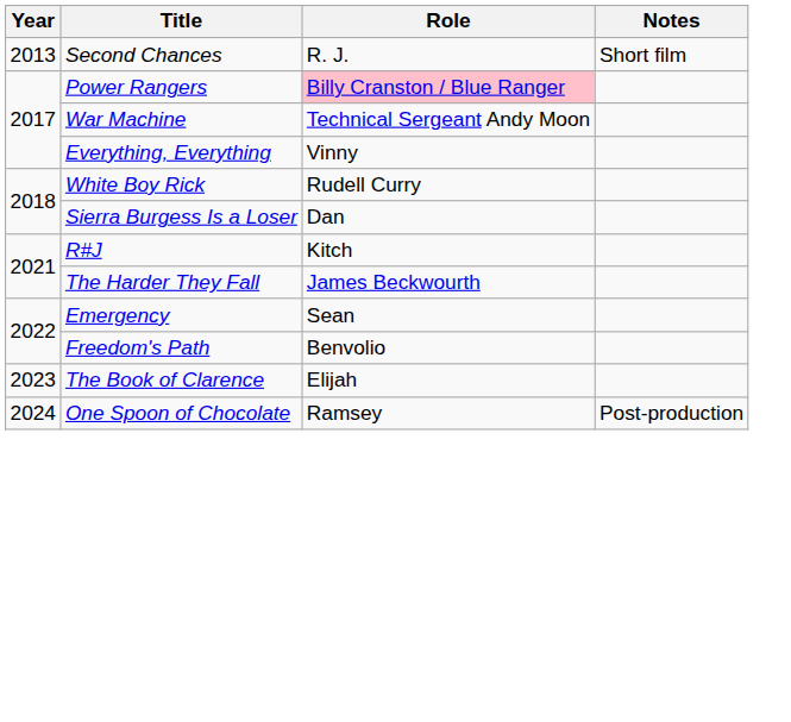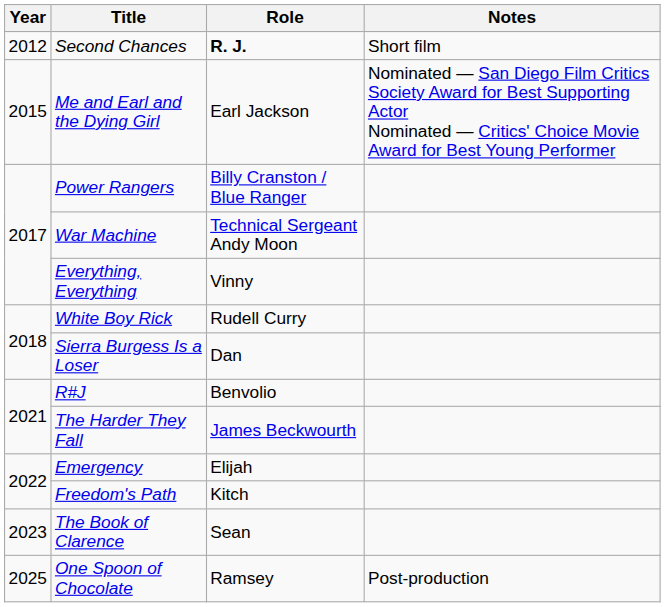Second Chances | Year: 2013 -> 2012
Second Chances | Role: normal -> bold
+ row: 2015 | Me and Earl and the Dying Girl | Earl Jackson | Nominated — San Diego Film Critics Society Award for Best Supporting Actor Nominated — Critics' Choice Movie Award for Best Young Performer
Power Rangers | Role: pink background -> no background
R#J | Role: Kitch -> Benvolio
Emergency | Role: Sean -> Elijah
Freedom's Path | Role: Benvolio -> Kitch
The Book of Clarence | Role: Elijah -> Sean
One Spoon of Chocolate | Year: 2024 -> 2025
